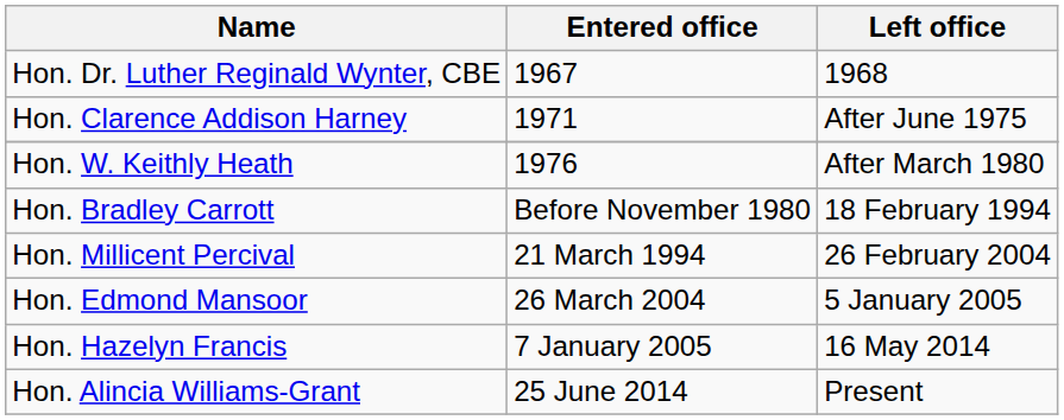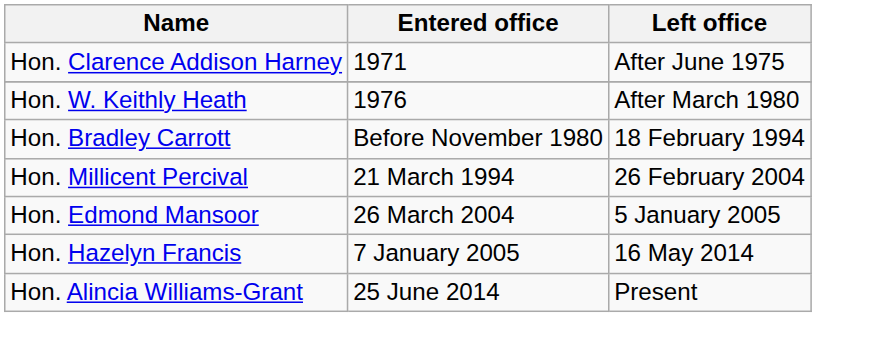- row: Hon. Dr. Luther Reginald Wynter, CBE | 1967 | 1968
